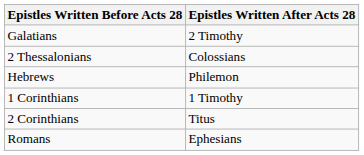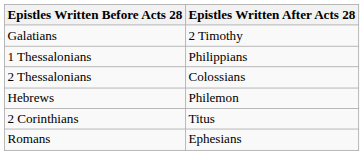+ row: 1 Thessalonians | Philippians
- row: 1 Corinthians | 1 Timothy
